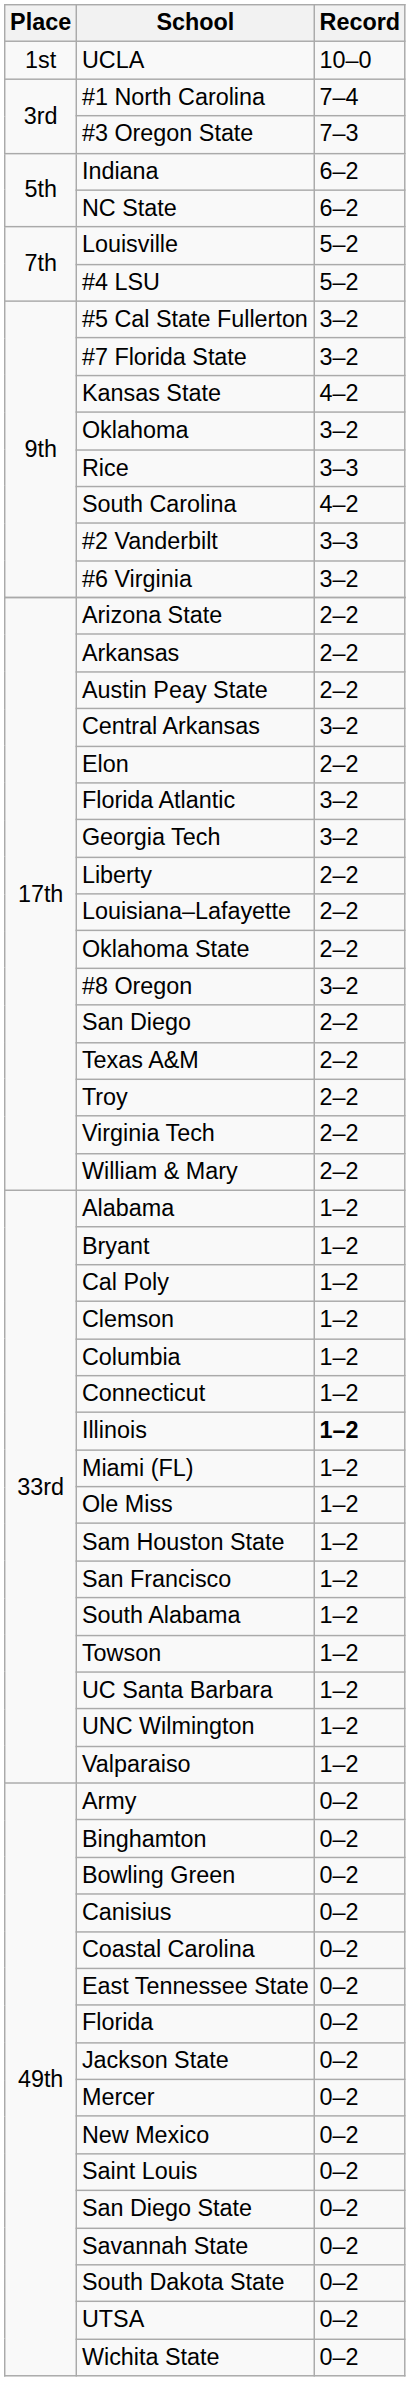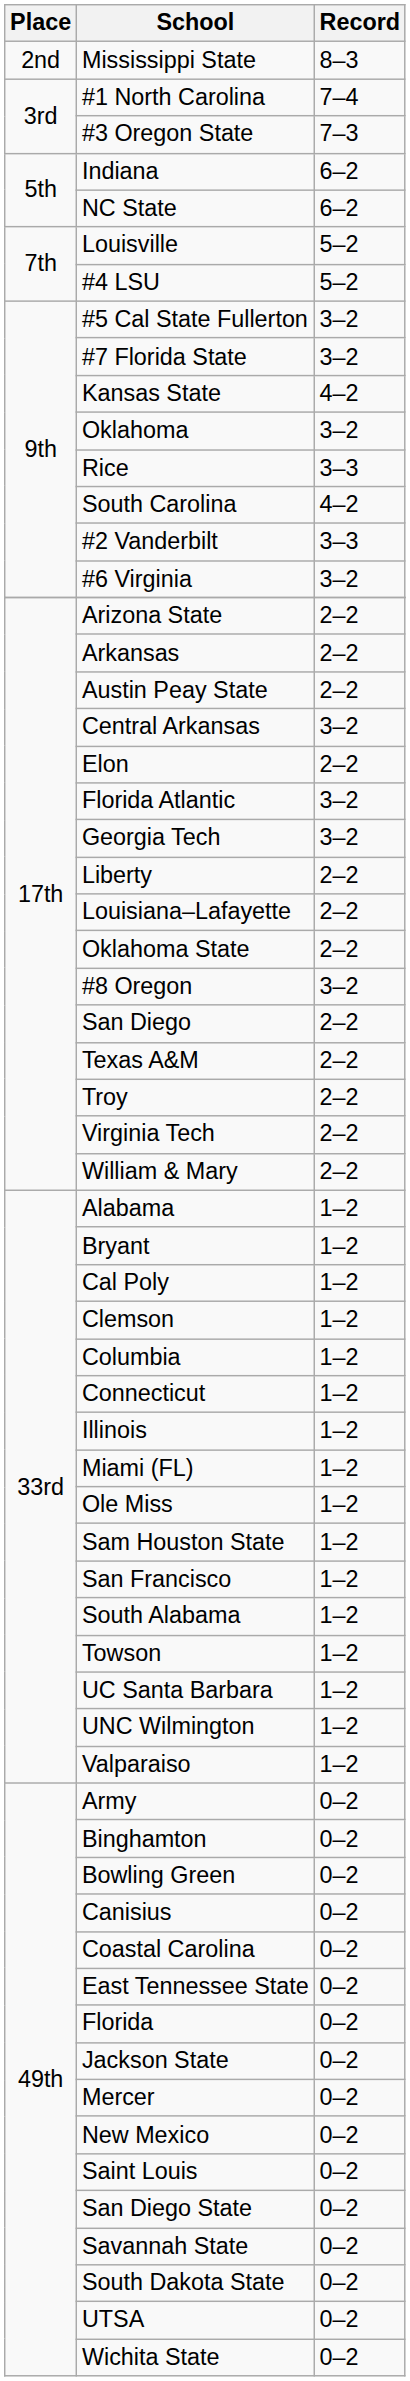- row: 1st | UCLA | 10–0
+ row: 2nd | Mississippi State | 8–3
Illinois | Record: bold -> normal
